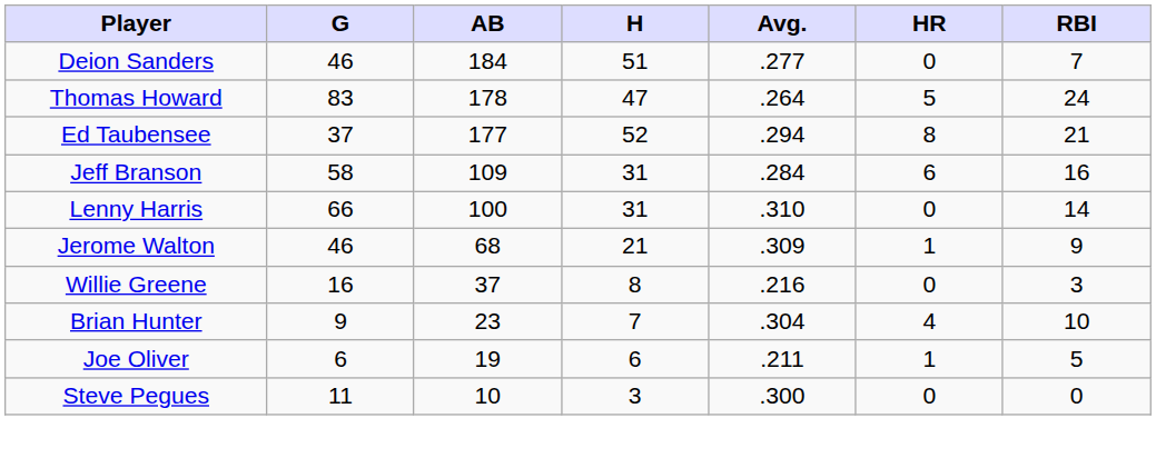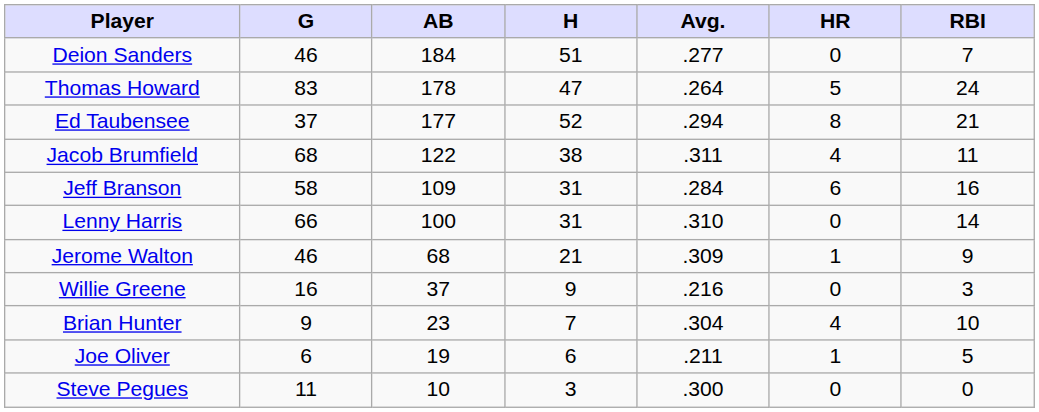+ row: Jacob Brumfield | 68 | 122 | 38 | .311 | 4 | 11
Willie Greene | H: 8 -> 9
